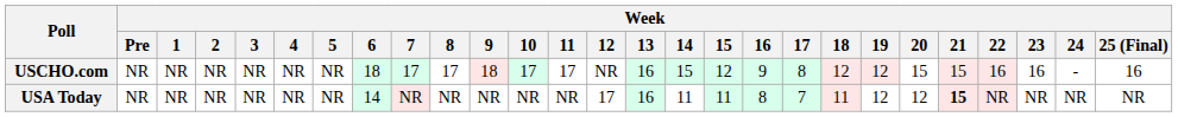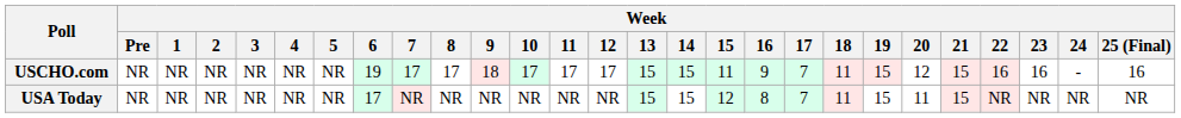USCHO.com | Week / 6: 18 -> 19
USCHO.com | Week / 12: NR -> 17
USCHO.com | Week / 13: 16 -> 15
USCHO.com | Week / 15: 12 -> 11
USCHO.com | Week / 17: 8 -> 7
USCHO.com | Week / 18: 12 -> 11
USCHO.com | Week / 19: 12 -> 15
USCHO.com | Week / 20: 15 -> 12
USA Today | Week / 6: 14 -> 17
USA Today | Week / 12: 17 -> NR
USA Today | Week / 13: 16 -> 15
USA Today | Week / 14: 11 -> 15
USA Today | Week / 15: 11 -> 12
USA Today | Week / 19: 12 -> 15
USA Today | Week / 20: 12 -> 11
USA Today | Week / 21: bold -> normal
